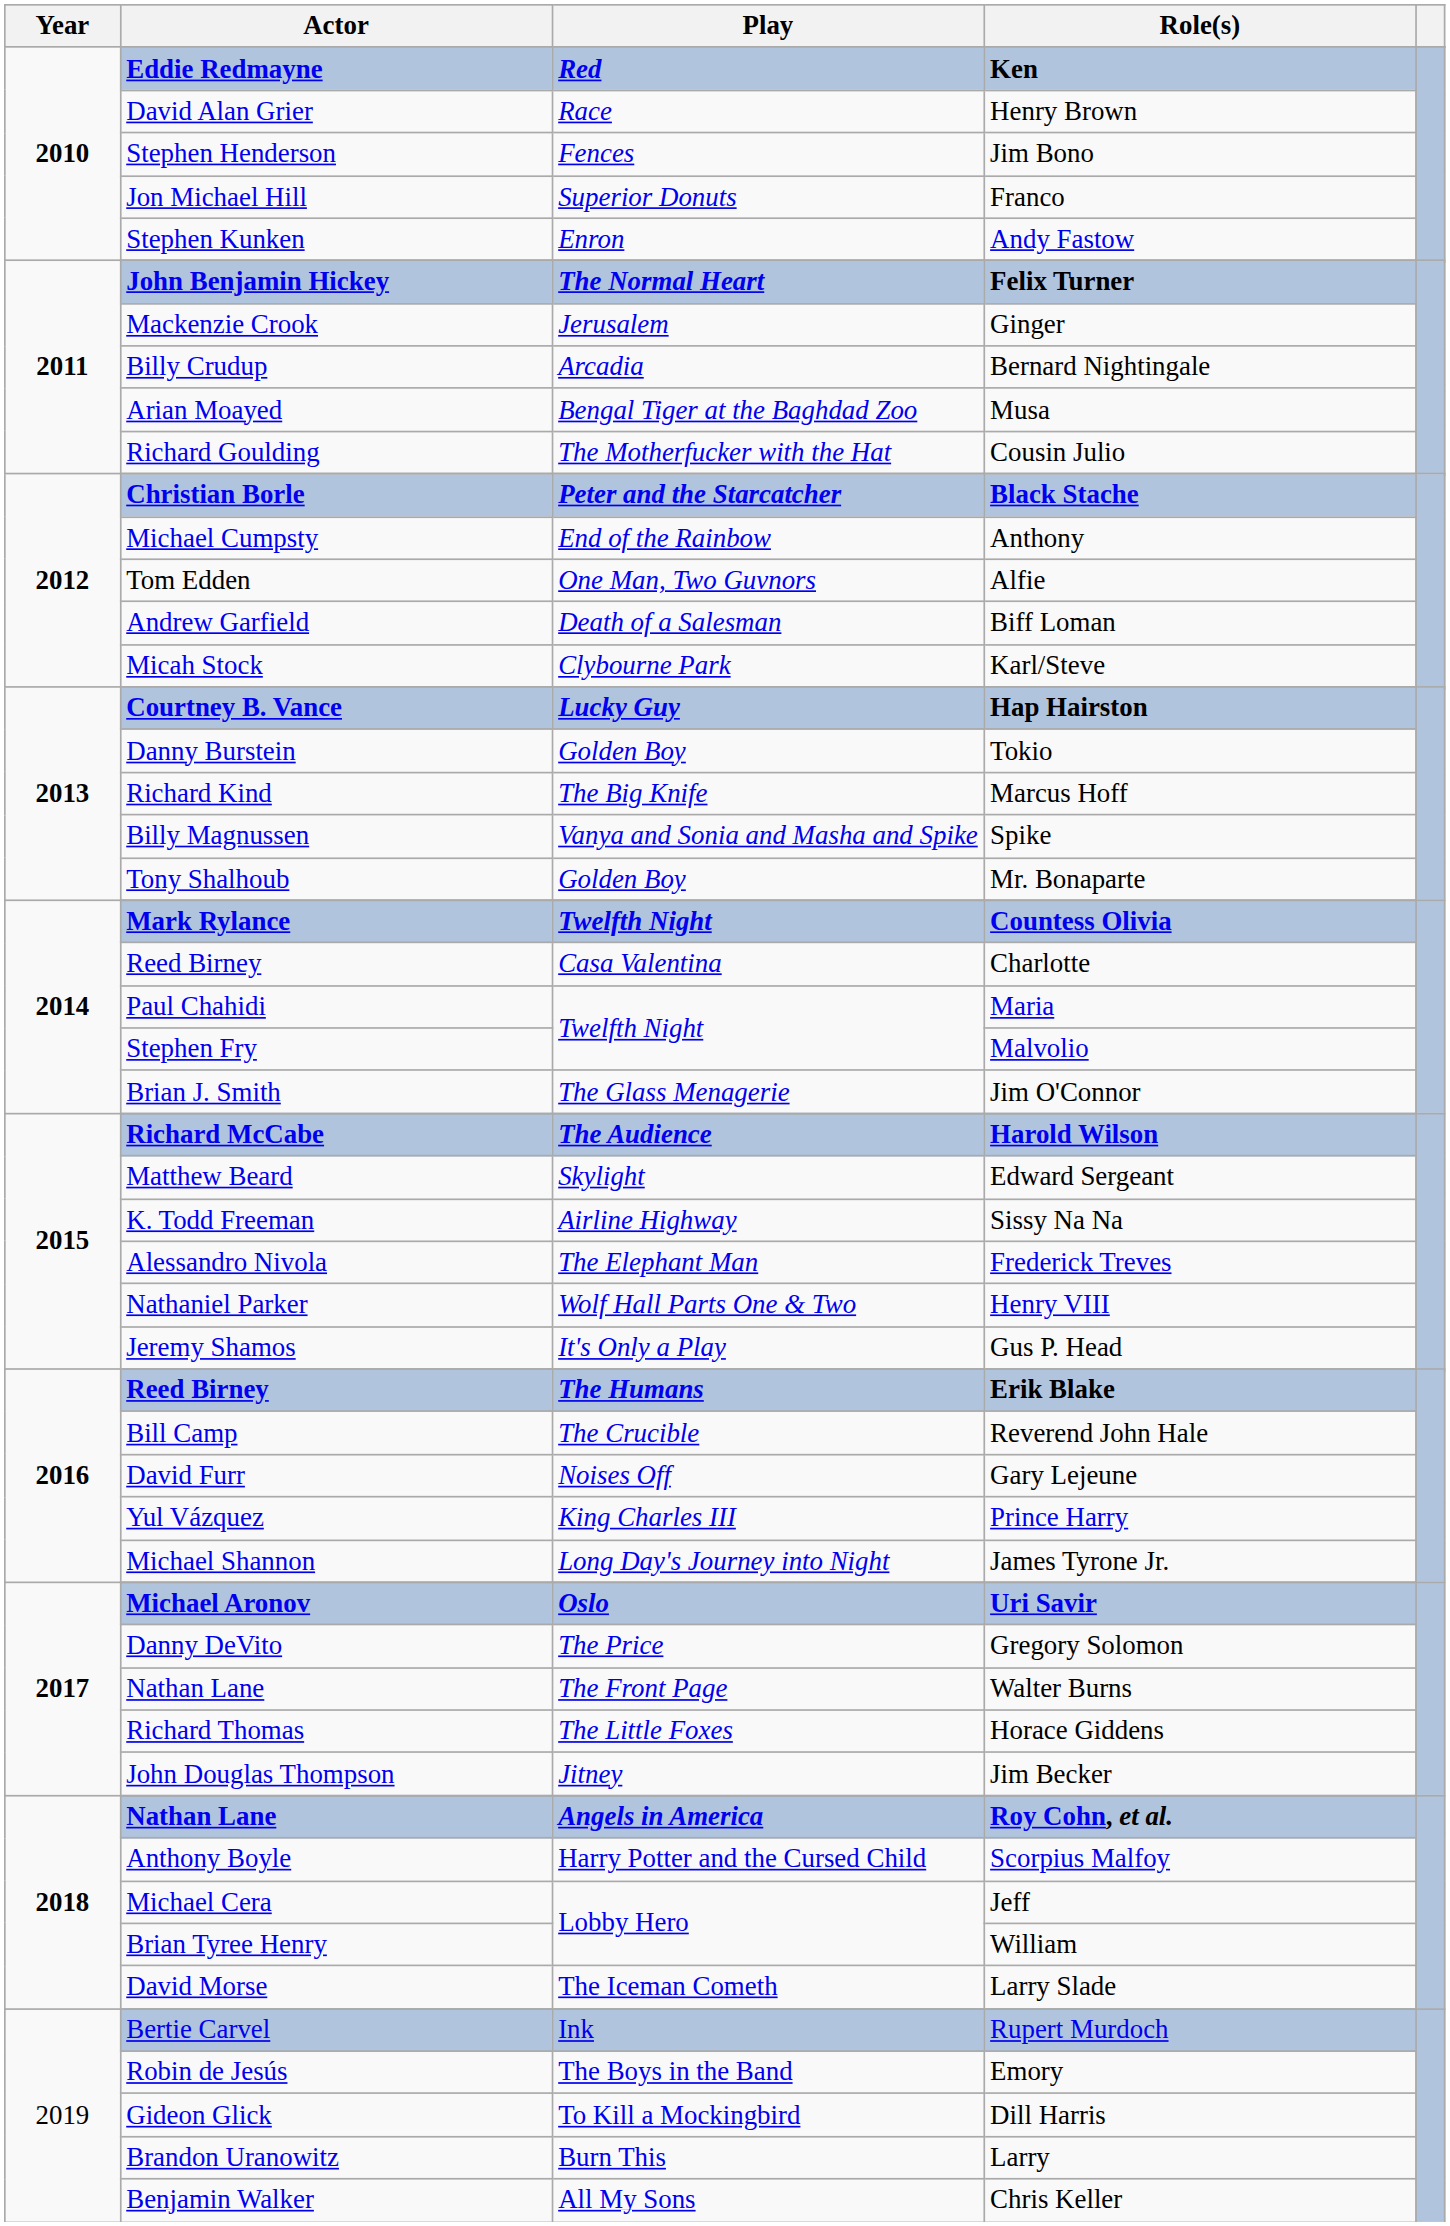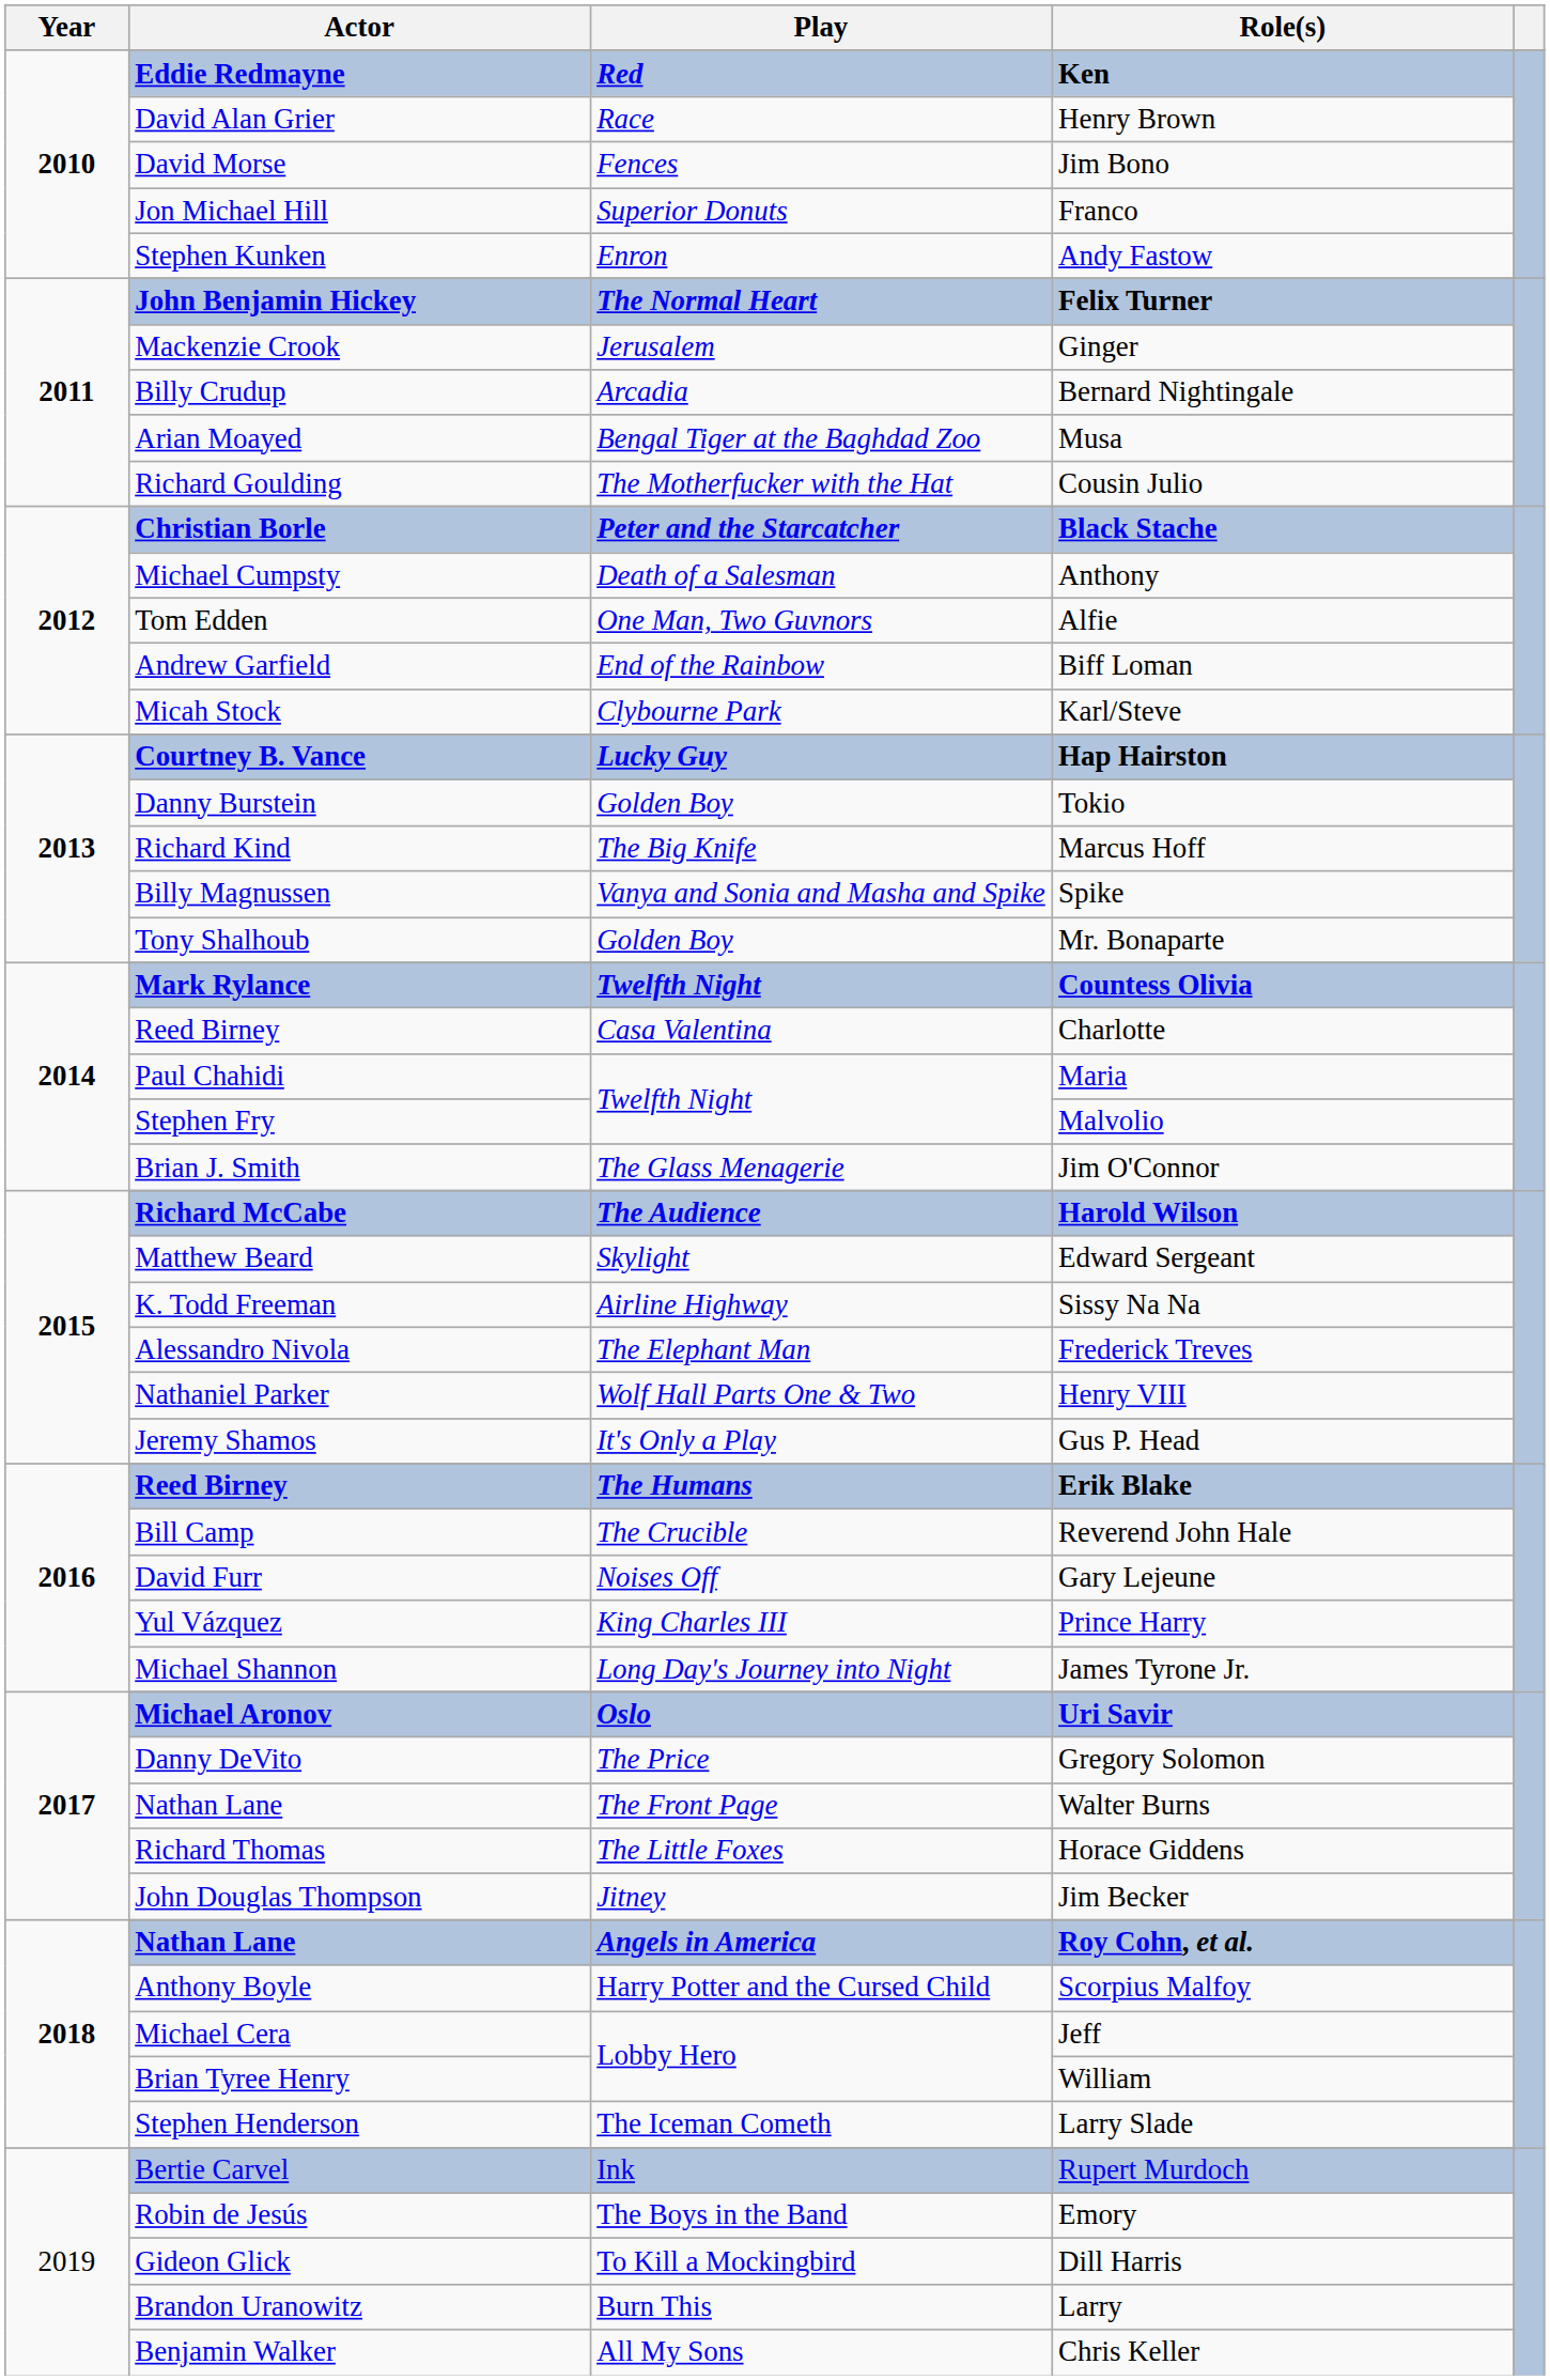Jim Bono | Actor: Stephen Henderson -> David Morse
Anthony | Play: End of the Rainbow -> Death of a Salesman
Biff Loman | Play: Death of a Salesman -> End of the Rainbow
Larry Slade | Actor: David Morse -> Stephen Henderson
